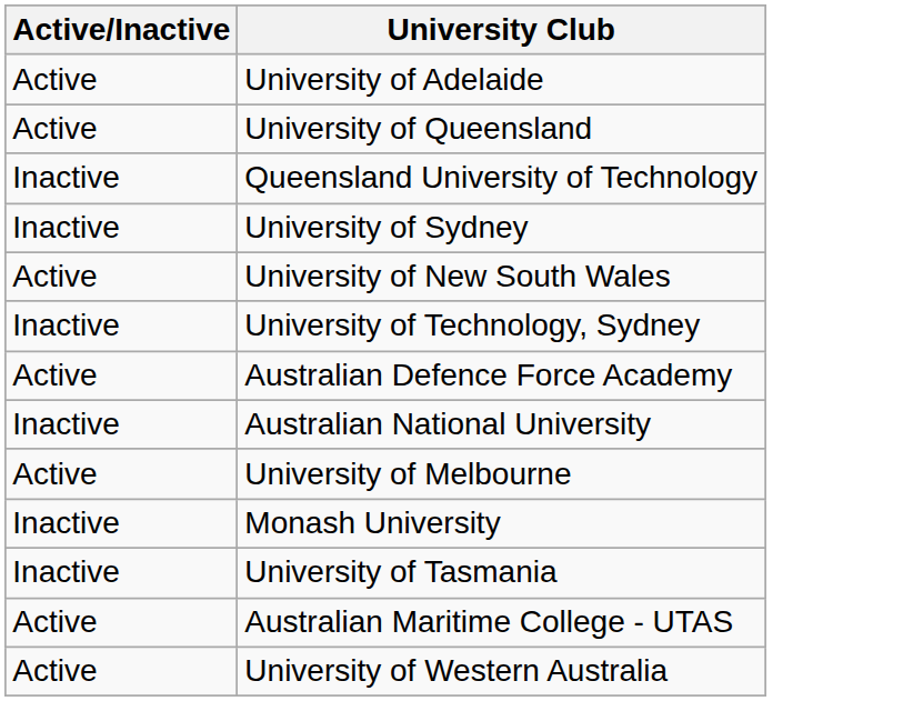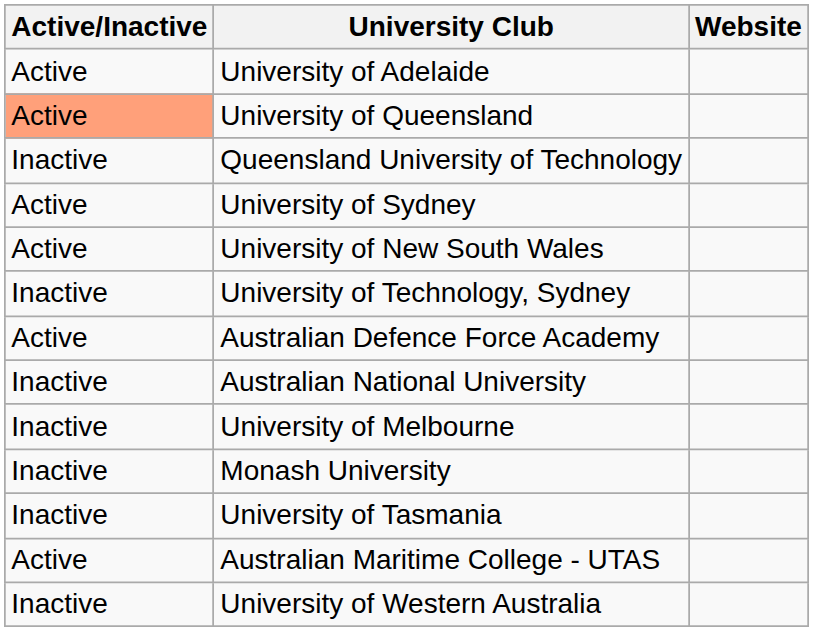+ column: Website
University of Queensland | Active/Inactive: no background -> lightsalmon background
University of Sydney | Active/Inactive: Inactive -> Active
University of Melbourne | Active/Inactive: Active -> Inactive
University of Western Australia | Active/Inactive: Active -> Inactive
